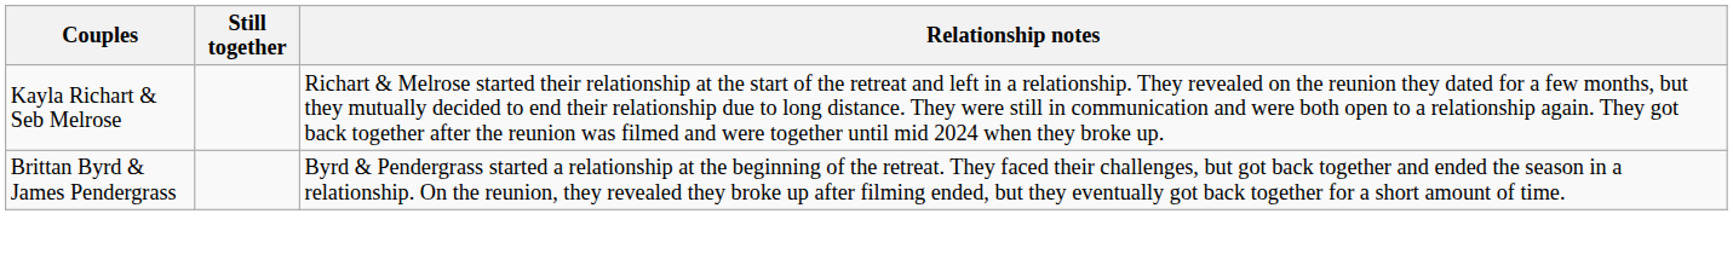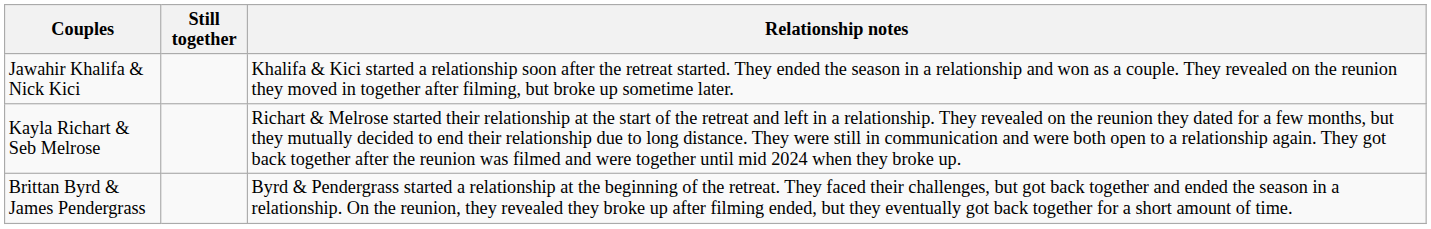+ row: Jawahir Khalifa & Nick Kici | Khalifa & Kici started a relationship soon after the retreat started. They ended the season in a relationship and won as a couple. They revealed on the reunion they moved in together after filming, but broke up sometime later.
